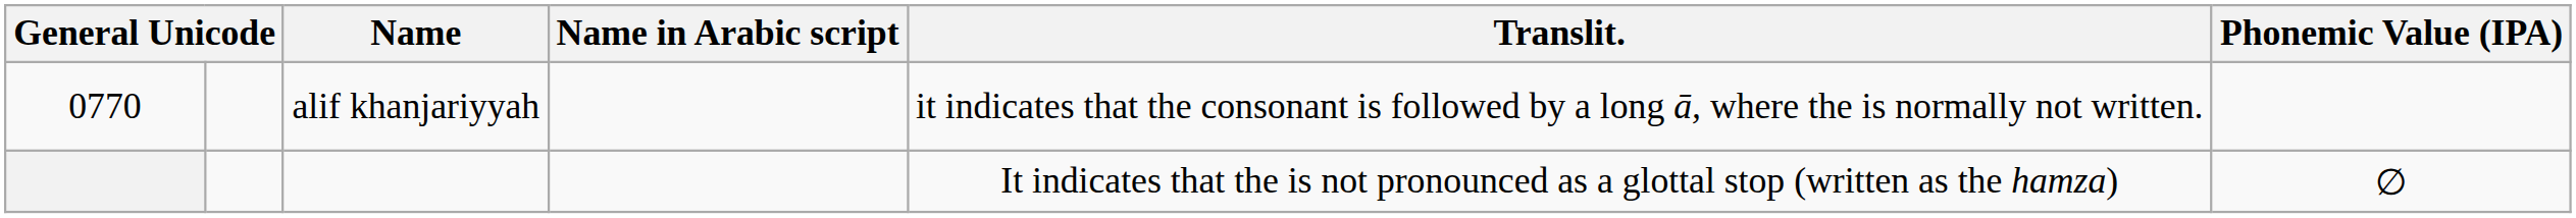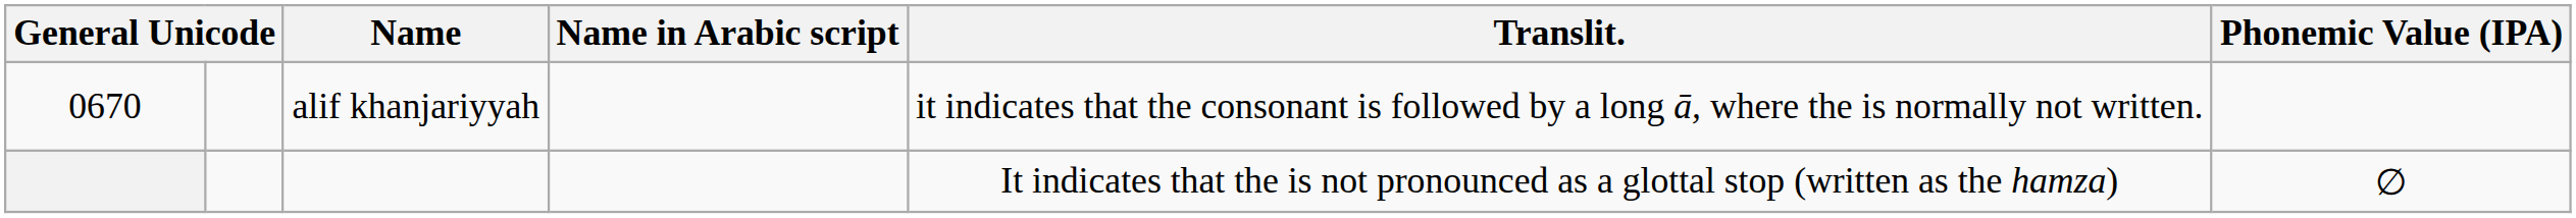alif khanjariyyah | column 1: 0770 -> 0670
